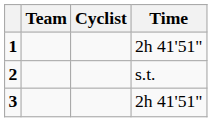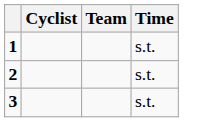columns swapped: Cyclist <-> Team
1 | Time: 2h 41'51" -> s.t.
3 | Time: 2h 41'51" -> s.t.
